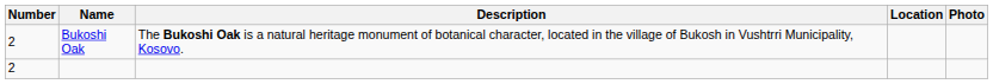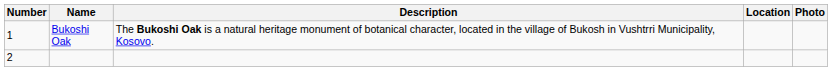Bukoshi Oak | Number: 2 -> 1
